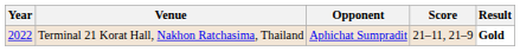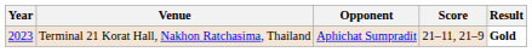Terminal 21 Korat Hall, Nakhon Ratchasima, Thailand | Year: 2022 -> 2023
